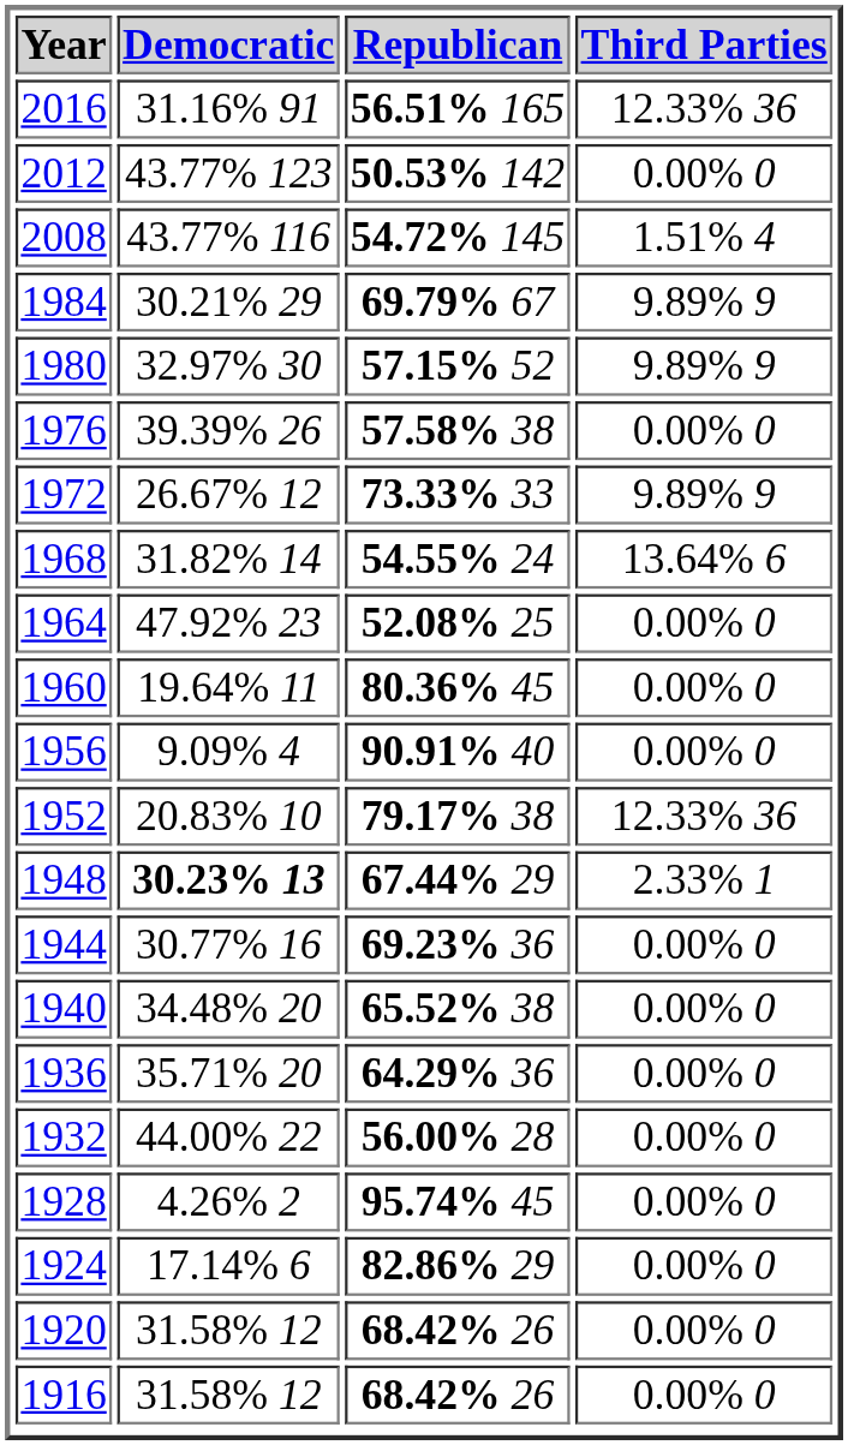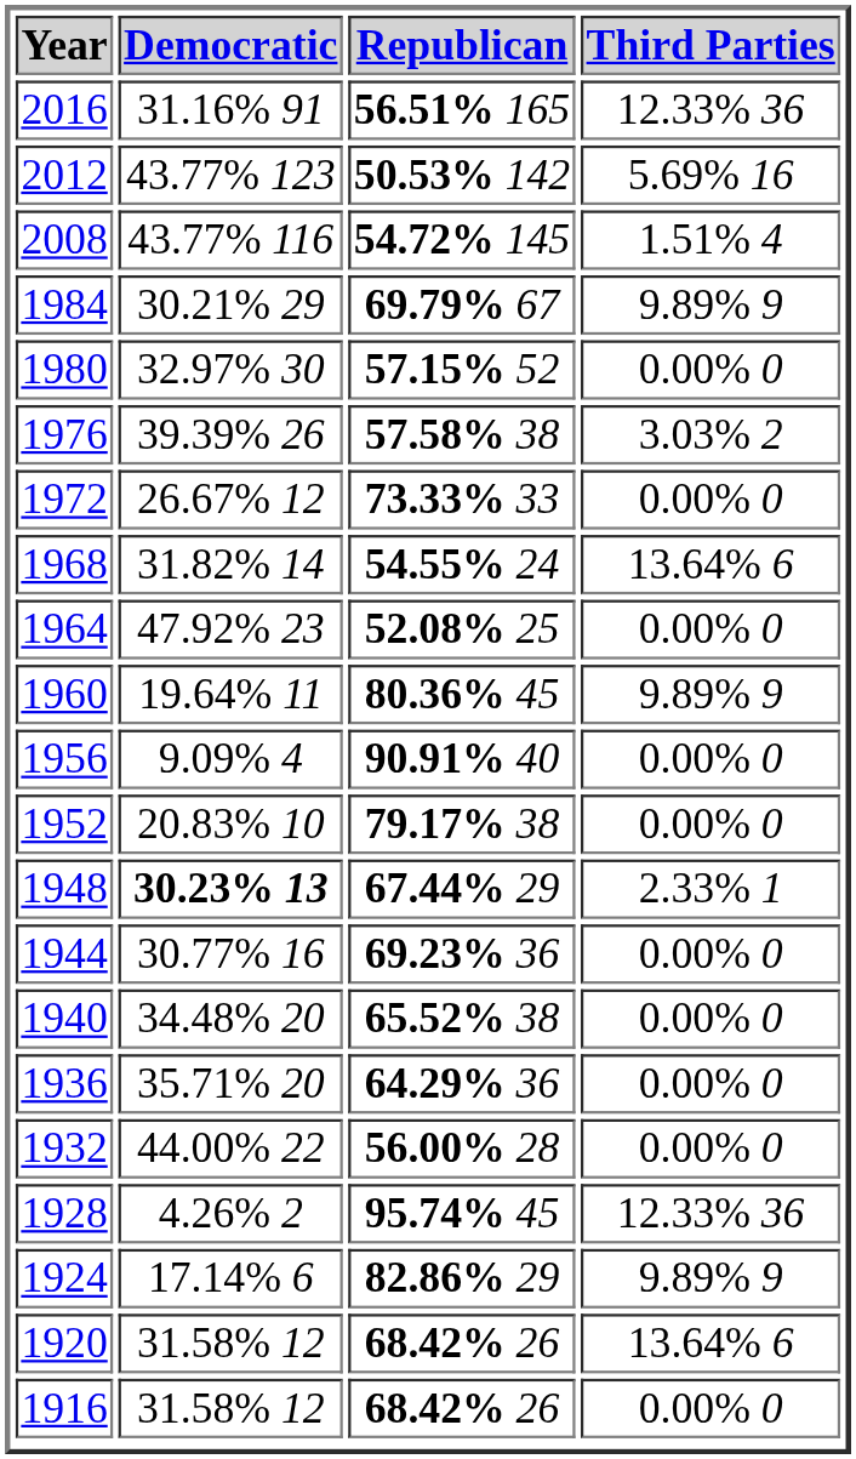2012 | Third Parties: 0.00% 0 -> 5.69% 16
1980 | Third Parties: 9.89% 9 -> 0.00% 0
1976 | Third Parties: 0.00% 0 -> 3.03% 2
1972 | Third Parties: 9.89% 9 -> 0.00% 0
1960 | Third Parties: 0.00% 0 -> 9.89% 9
1952 | Third Parties: 12.33% 36 -> 0.00% 0
1928 | Third Parties: 0.00% 0 -> 12.33% 36
1924 | Third Parties: 0.00% 0 -> 9.89% 9
1920 | Third Parties: 0.00% 0 -> 13.64% 6
